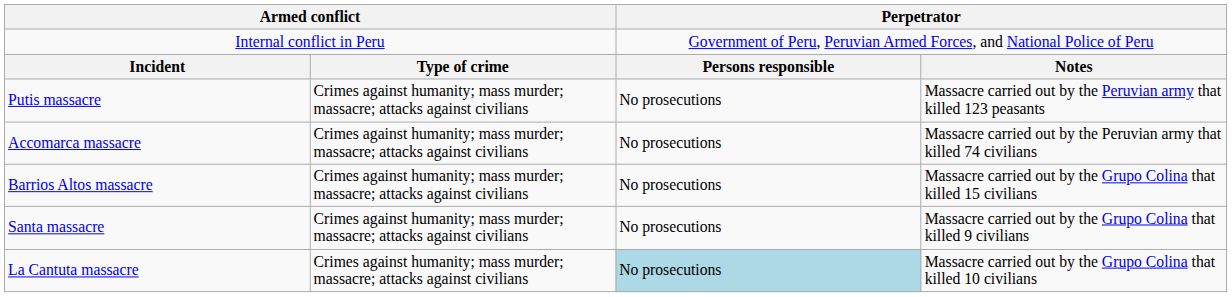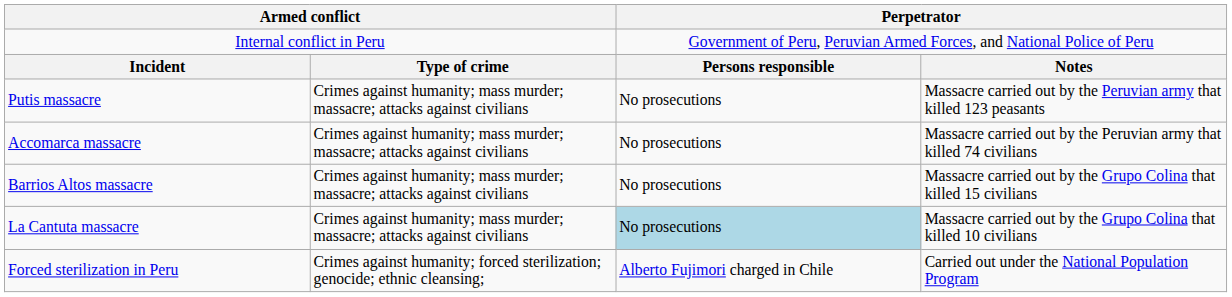- row: Santa massacre | Crimes against humanity; mass murder; massacre; attacks against civilians | No prosecutions | Massacre carried out by the Grupo Colina that killed 9 civilians
+ row: Forced sterilization in Peru | Crimes against humanity; forced sterilization; genocide; ethnic cleansing; | Alberto Fujimori charged in Chile | Carried out under the National Population Program
